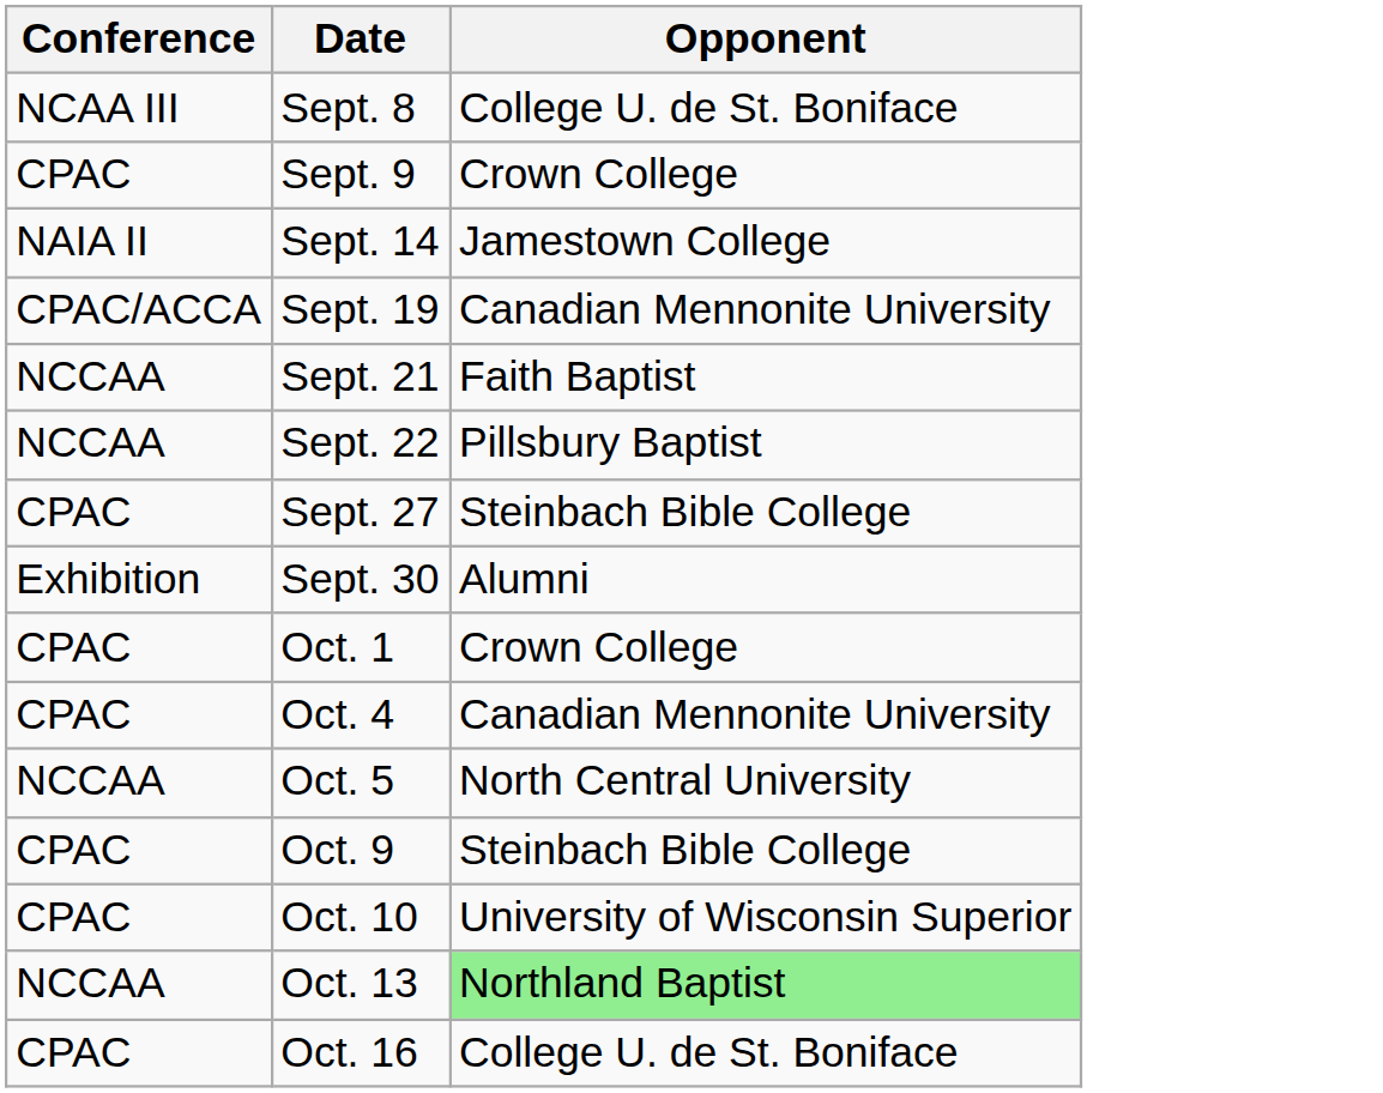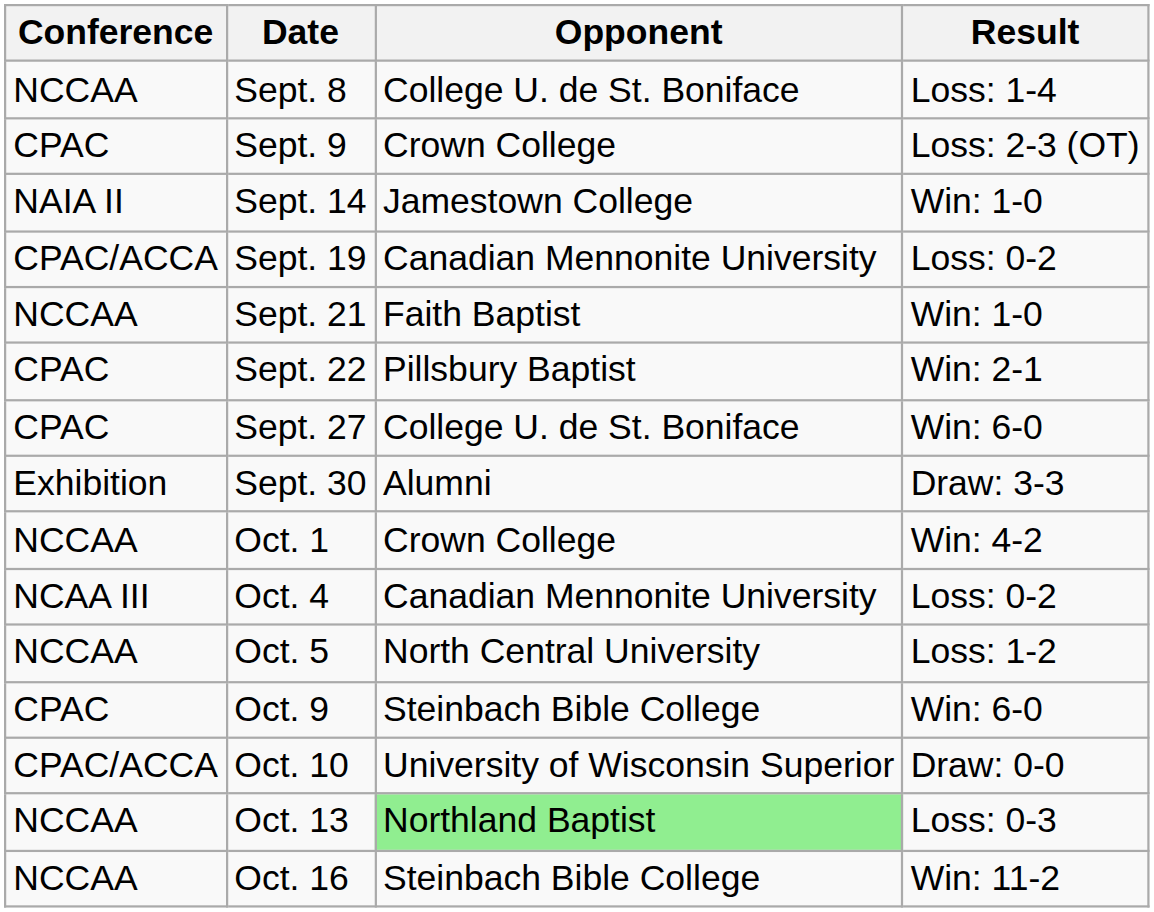+ column: Result | Loss: 1-4 | Loss: 2-3 (OT) | Win: 1-0 | Loss: 0-2 | Win: 1-0 | Win: 2-1 | Win: 6-0 | Draw: 3-3 | Win: 4-2 | Loss: 0-2 | Loss: 1-2 | Win: 6-0 | Draw: 0-0 | Loss: 0-3 | Win: 11-2
Sept. 8 | Conference: NCAA III -> NCCAA
Sept. 22 | Conference: NCCAA -> CPAC
Sept. 27 | Opponent: Steinbach Bible College -> College U. de St. Boniface
Oct. 1 | Conference: CPAC -> NCCAA
Oct. 4 | Conference: CPAC -> NCAA III
Oct. 10 | Conference: CPAC -> CPAC/ACCA
Oct. 16 | Conference: CPAC -> NCCAA
Oct. 16 | Opponent: College U. de St. Boniface -> Steinbach Bible College
